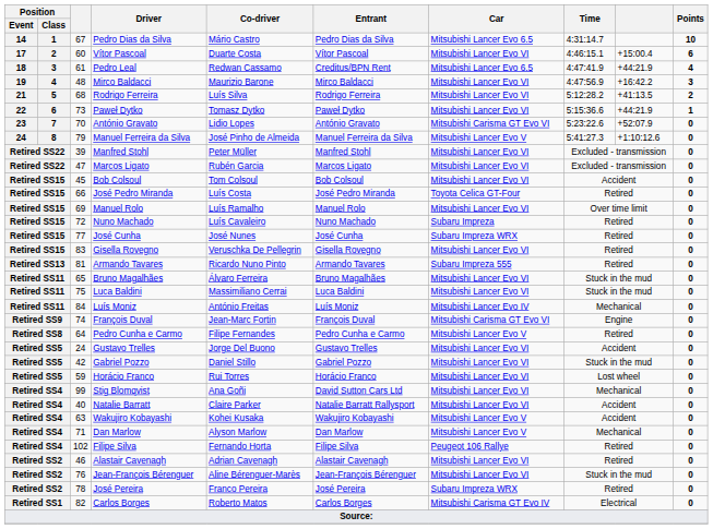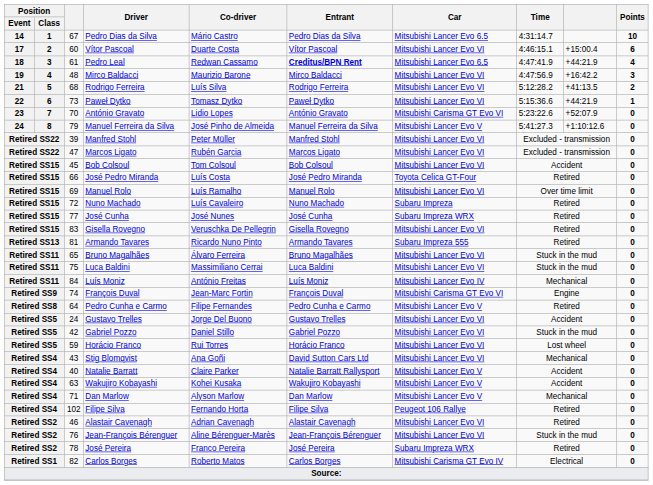Pedro Leal | Entrant: normal -> bold
Stig Blomqvist | column 3: 99 -> 43
Natalie Barratt | Car: Mitsubishi Lancer Evo VI -> Mitsubishi Lancer Evo V
